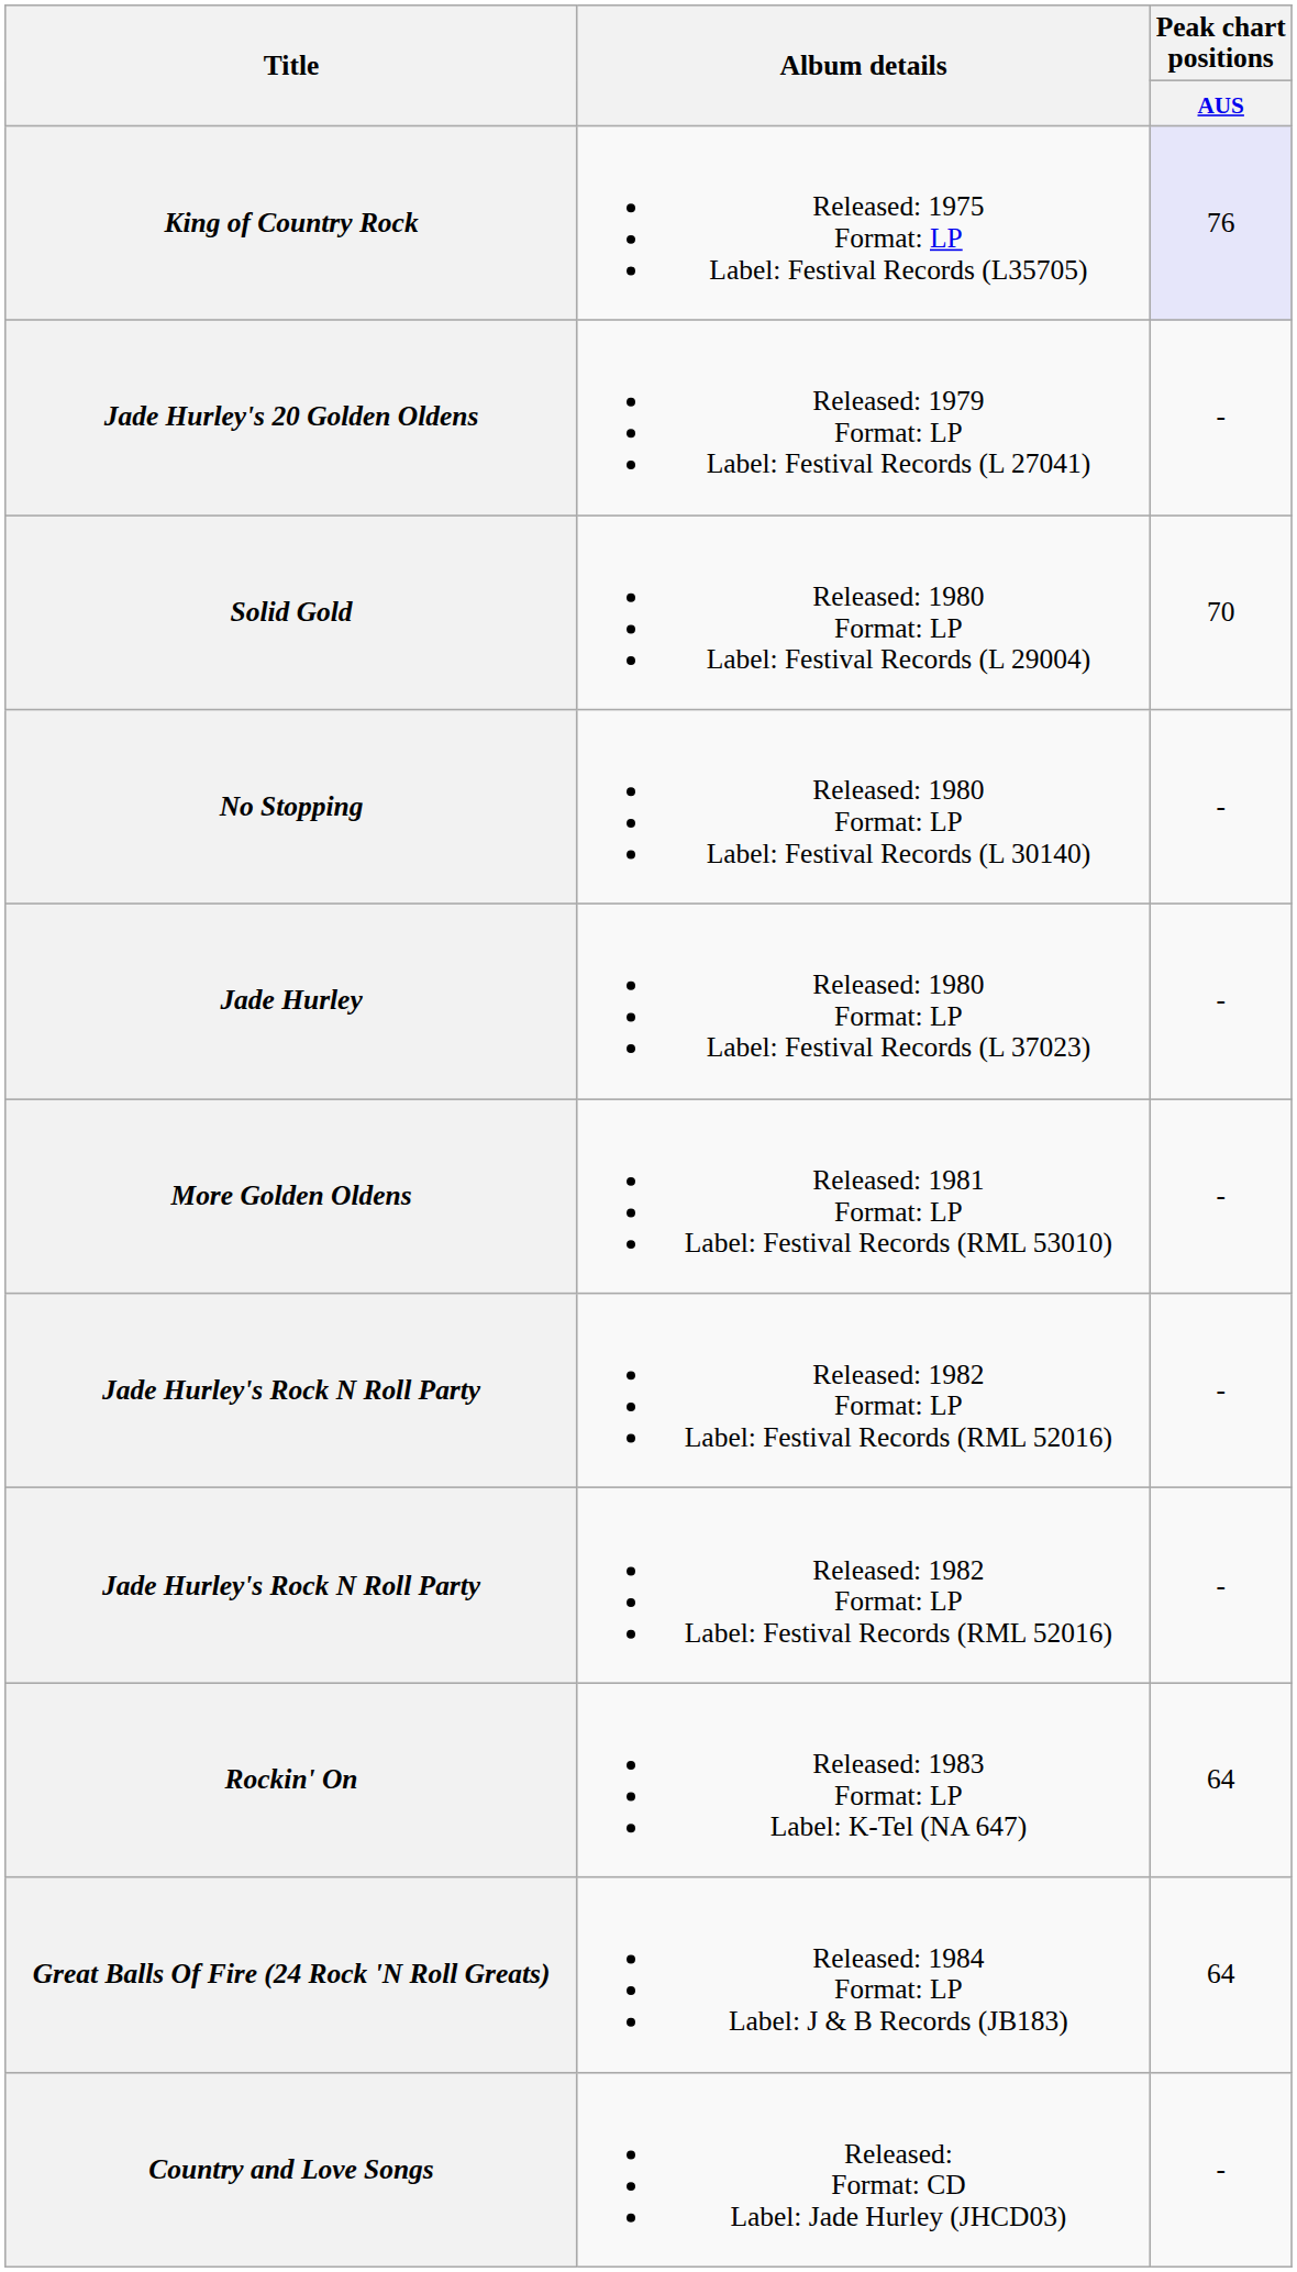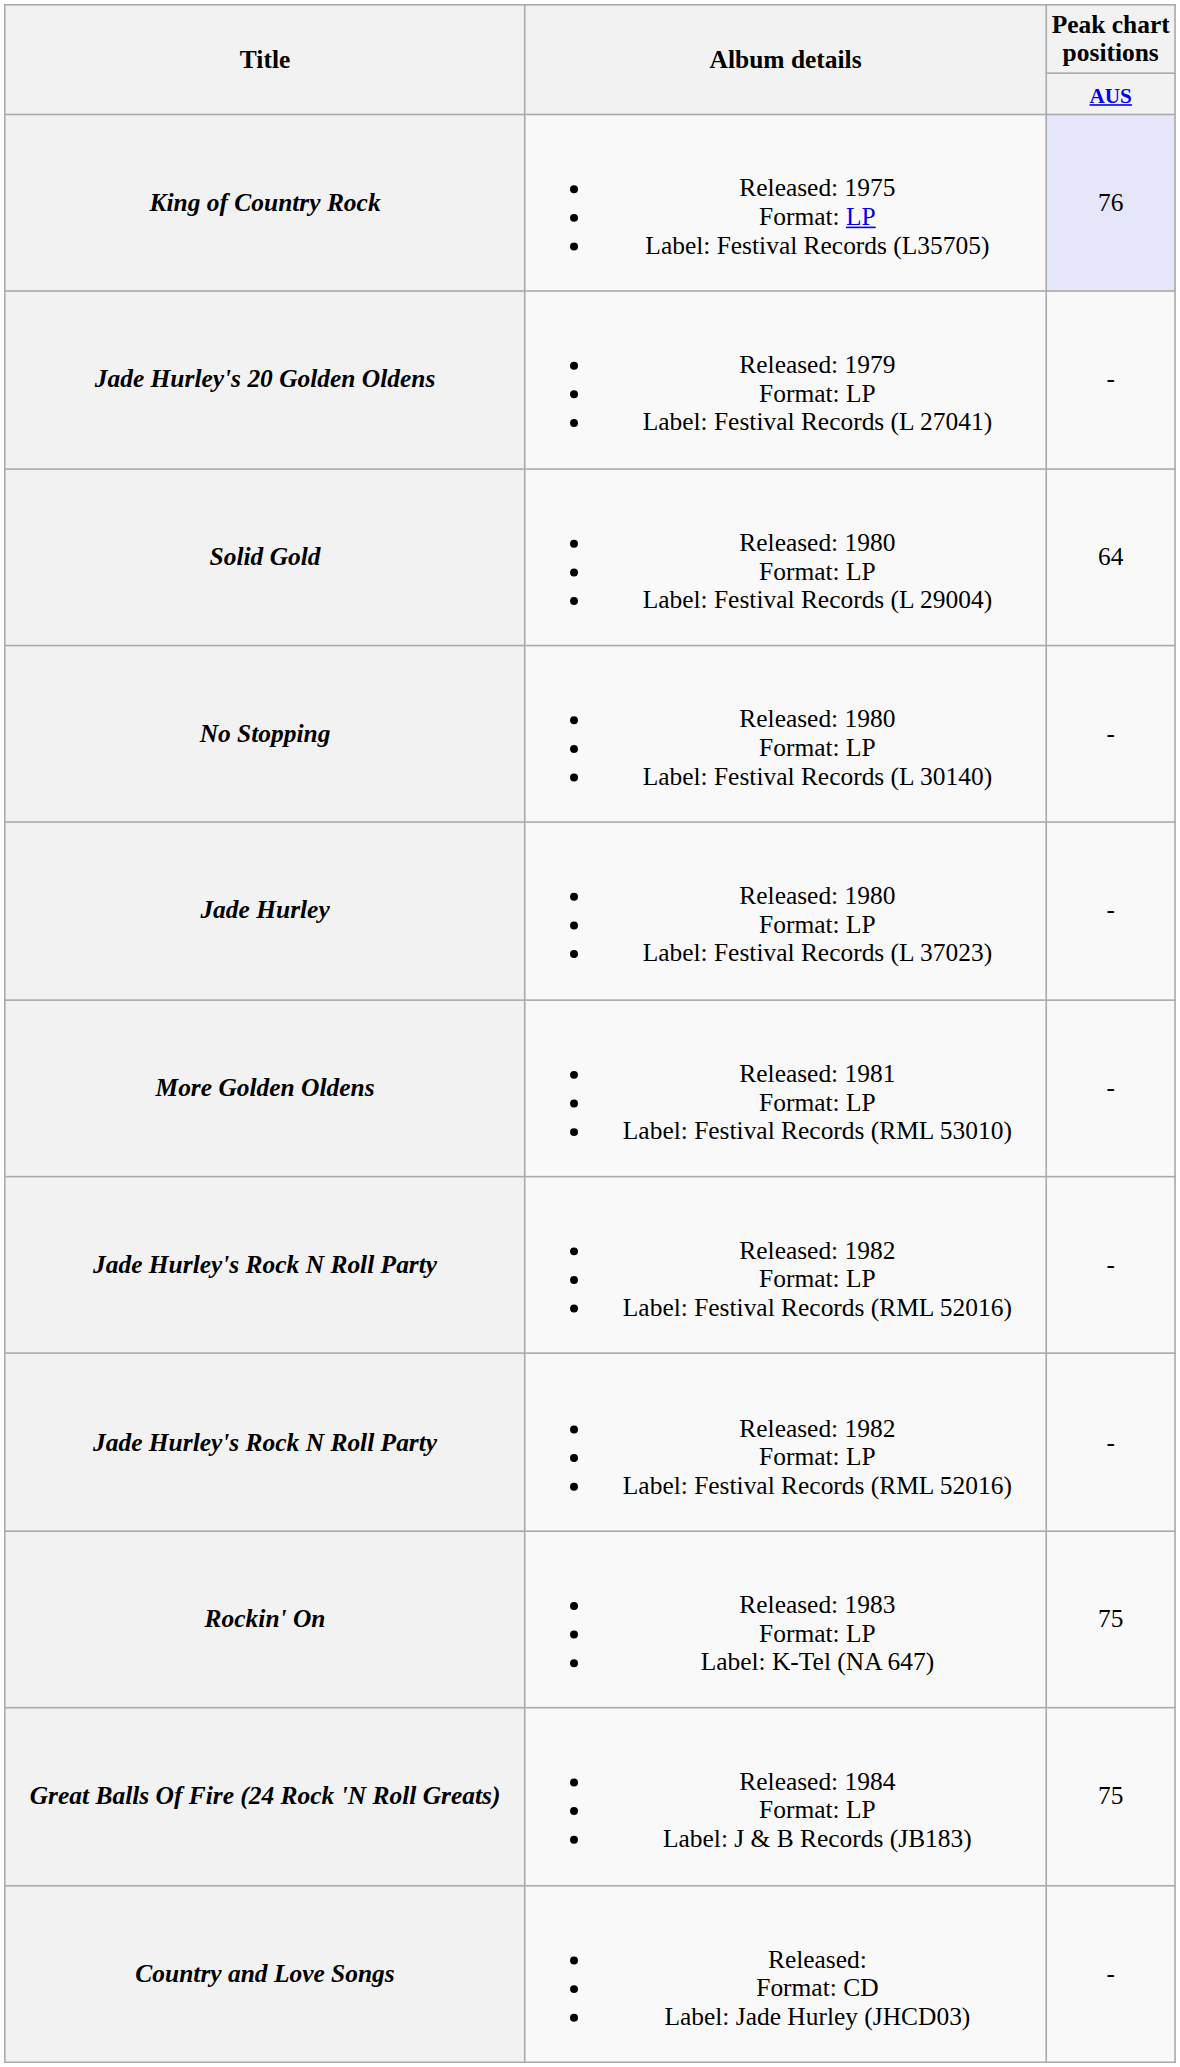Solid Gold | Peak chart positions / AUS: 70 -> 64
Rockin' On | Peak chart positions / AUS: 64 -> 75
Great Balls Of Fire (24 Rock 'N Roll Greats) | Peak chart positions / AUS: 64 -> 75
